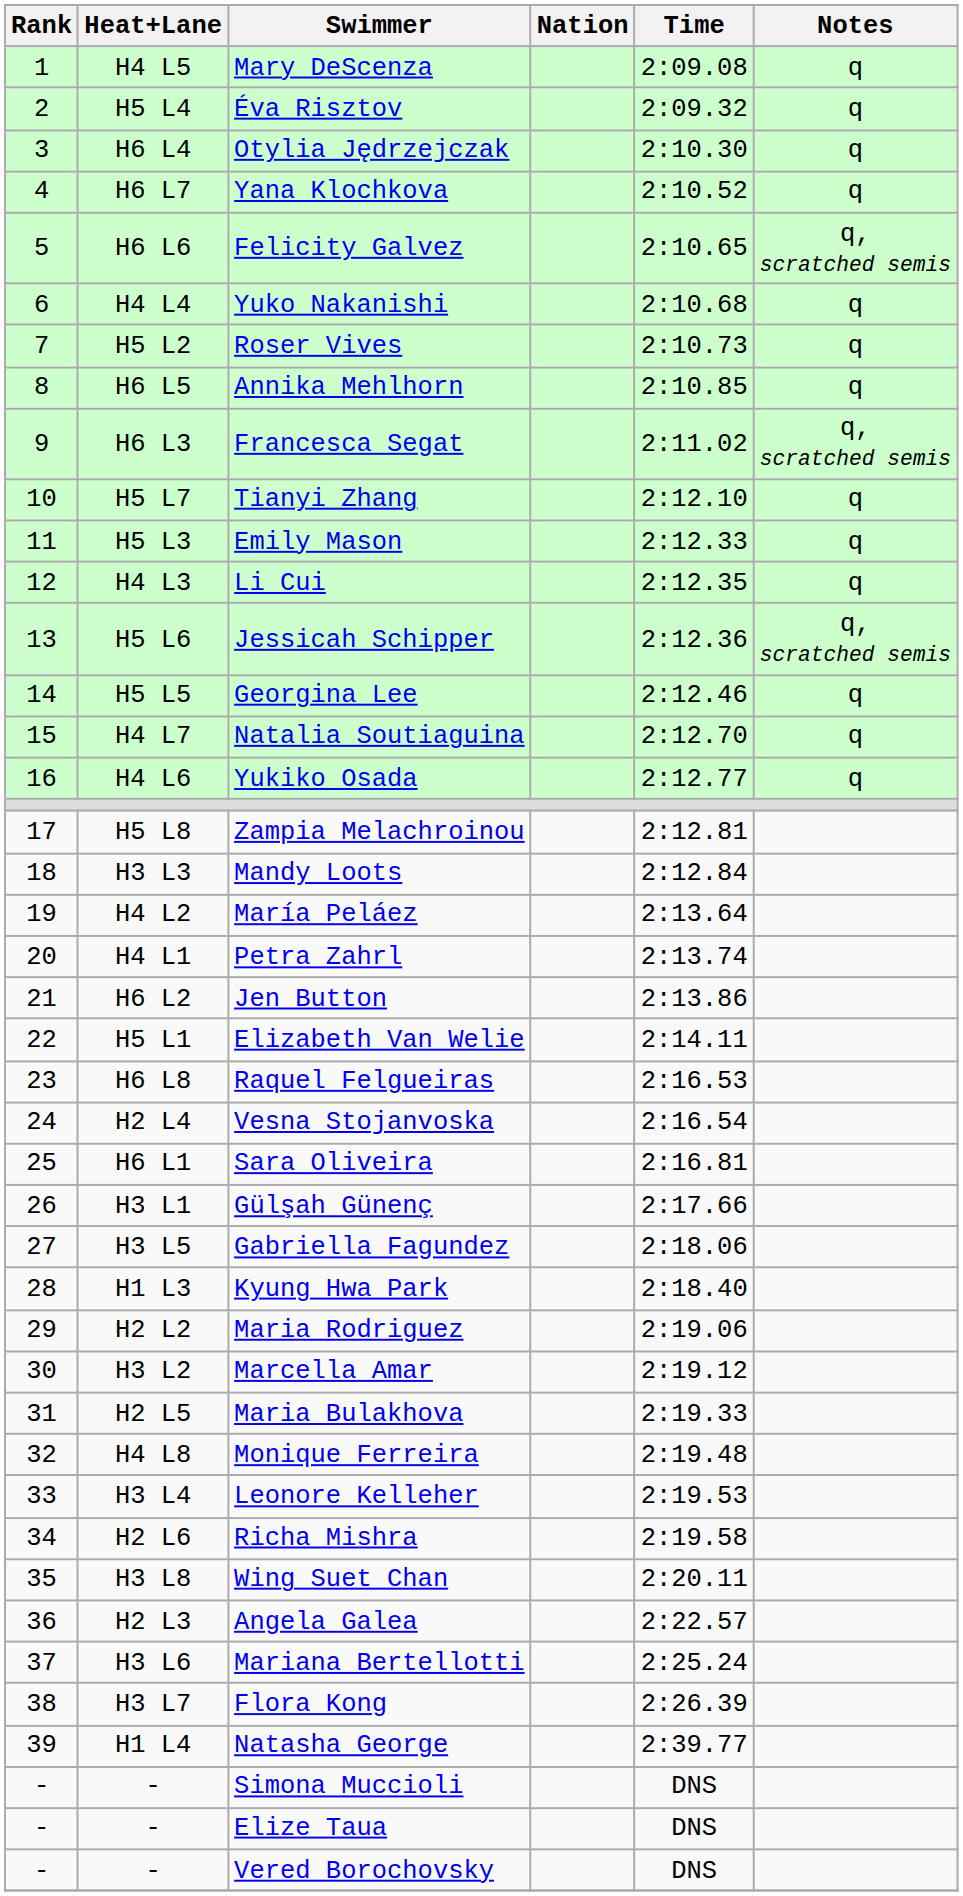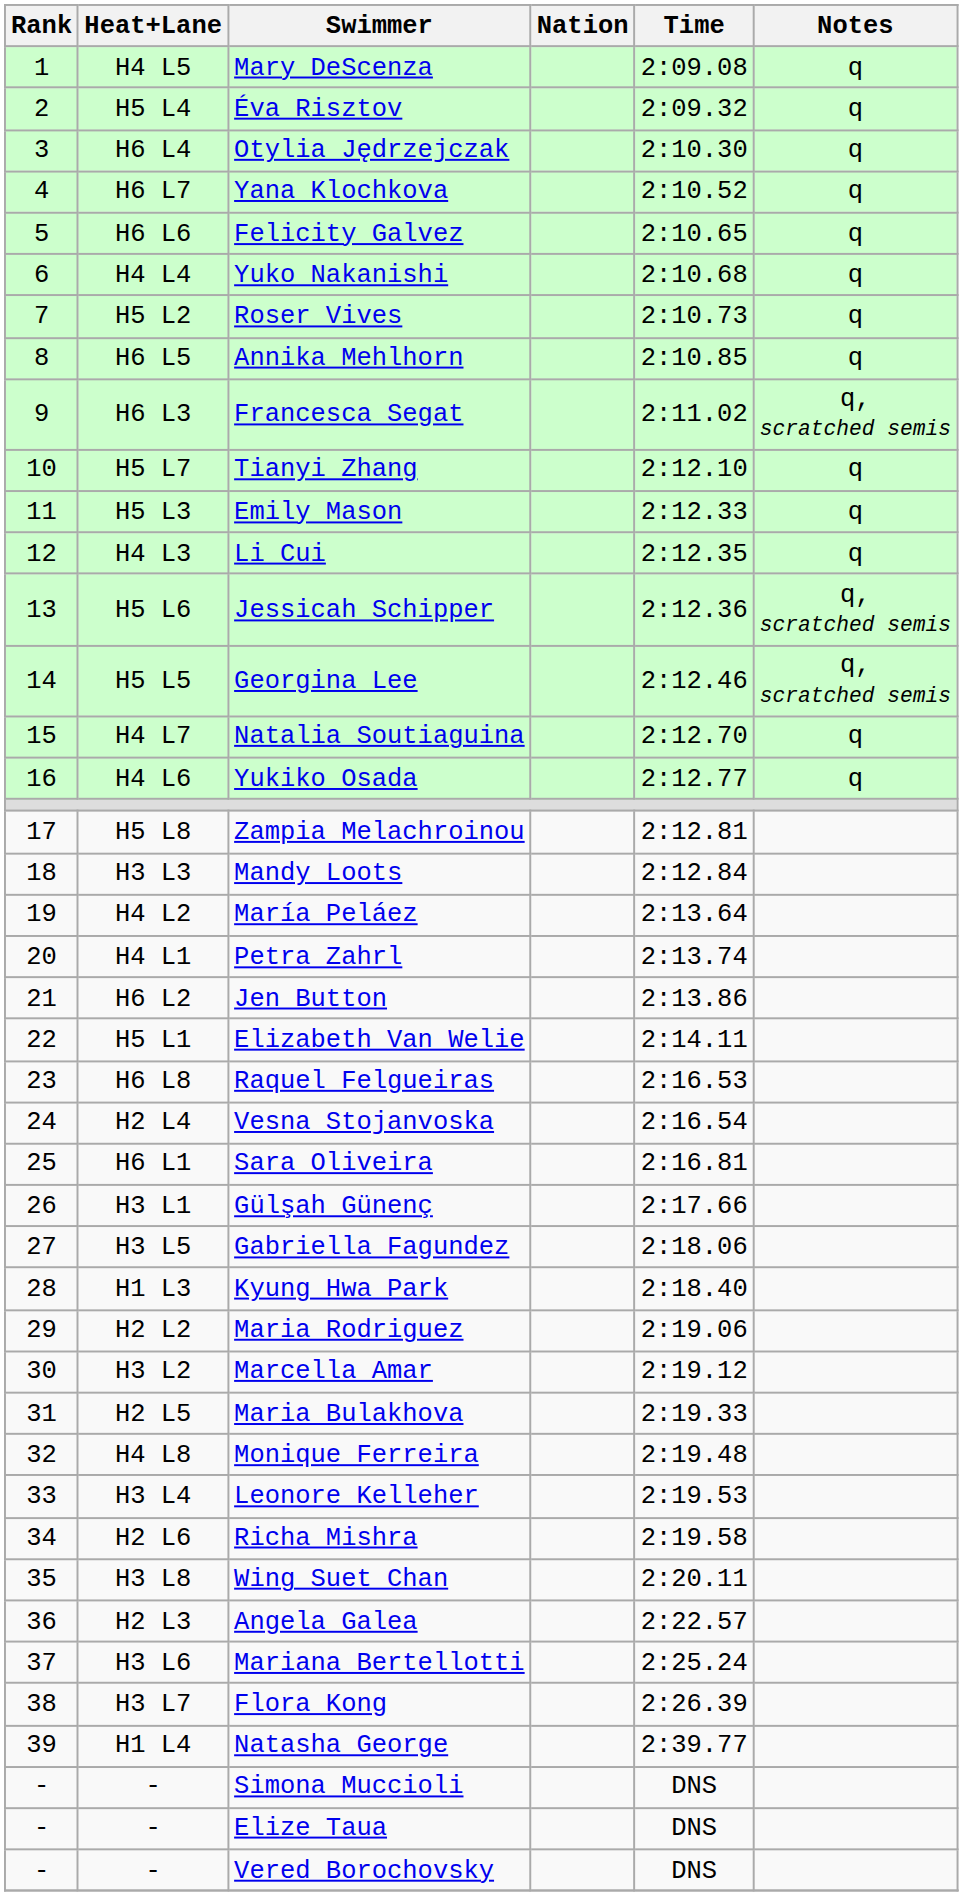Felicity Galvez | Notes: q, scratched semis -> q
Georgina Lee | Notes: q -> q, scratched semis
